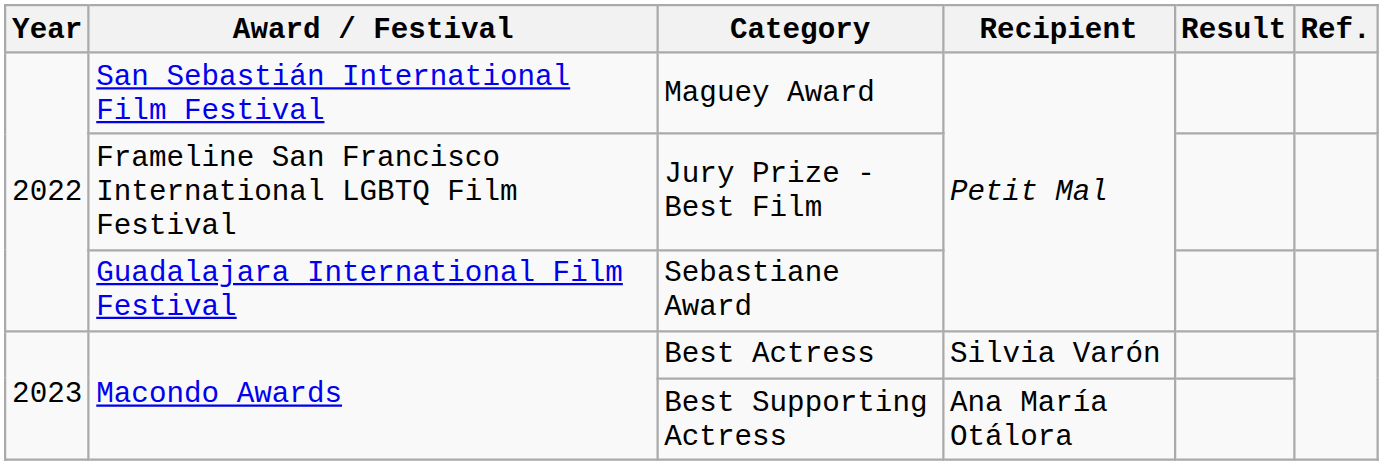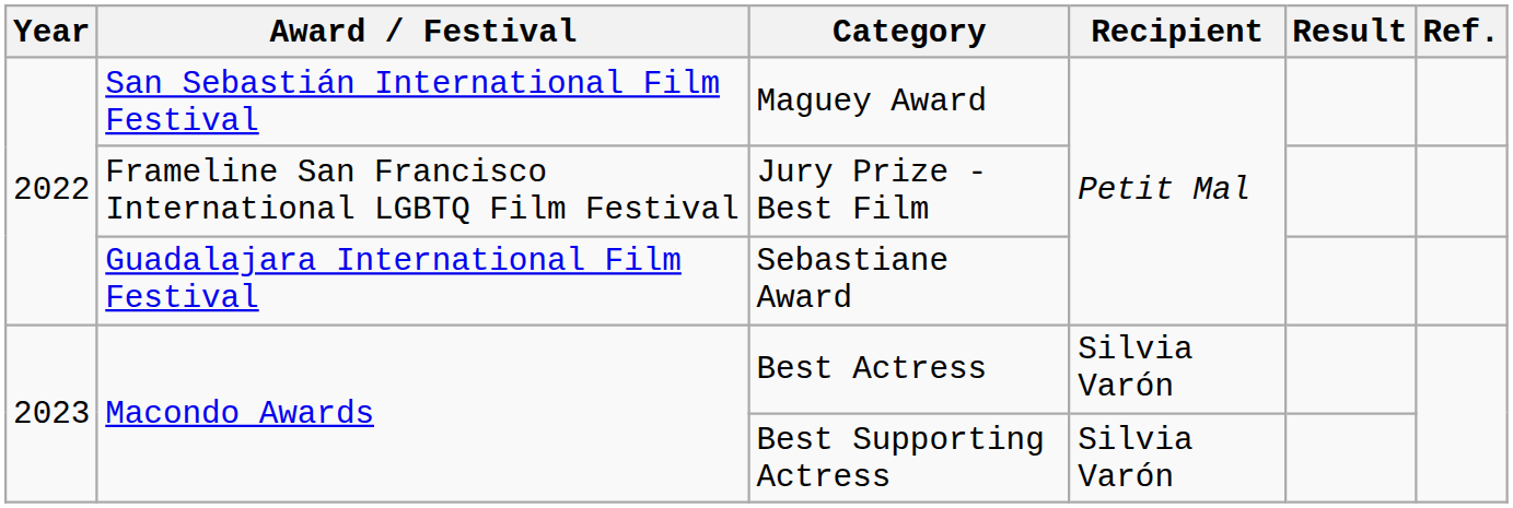Best Supporting Actress | Recipient: Ana María Otálora -> Silvia Varón
